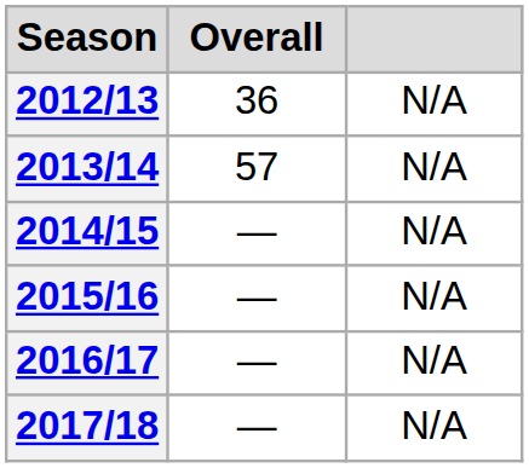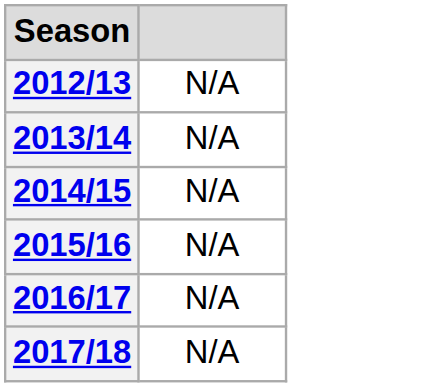- column: Overall | 36 | 57 | — | — | — | —
